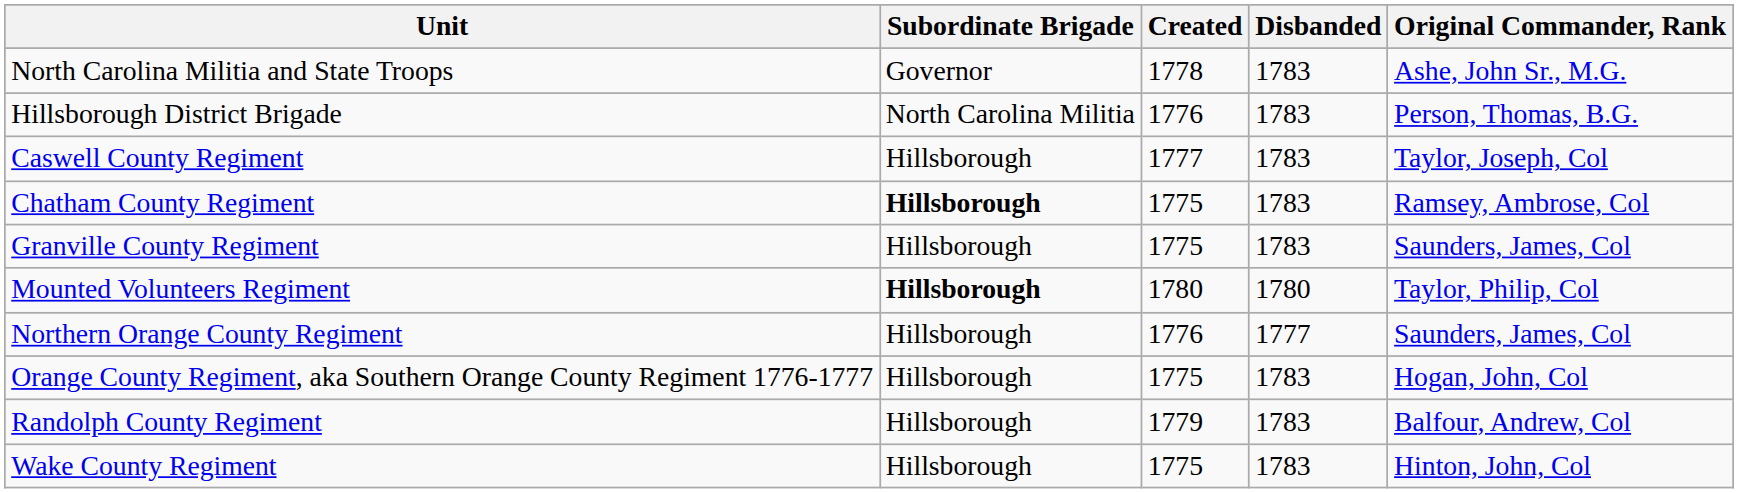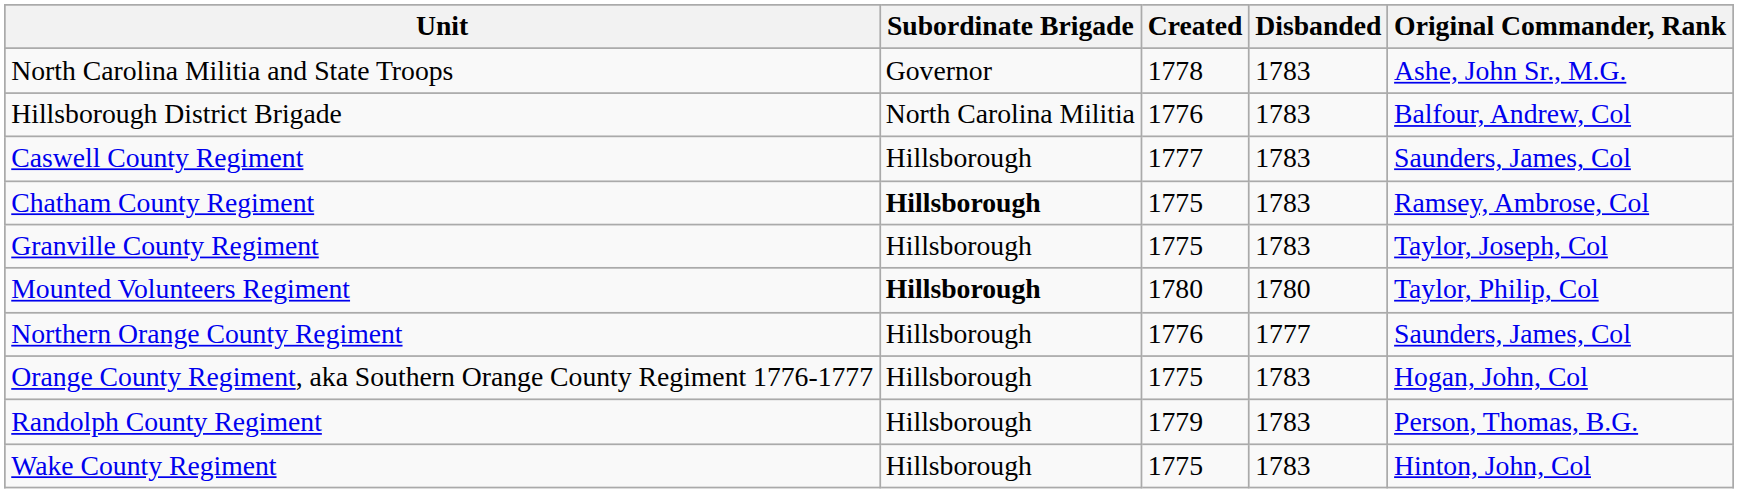Hillsborough District Brigade | Original Commander, Rank: Person, Thomas, B.G. -> Balfour, Andrew, Col
Caswell County Regiment | Original Commander, Rank: Taylor, Joseph, Col -> Saunders, James, Col
Granville County Regiment | Original Commander, Rank: Saunders, James, Col -> Taylor, Joseph, Col
Randolph County Regiment | Original Commander, Rank: Balfour, Andrew, Col -> Person, Thomas, B.G.
